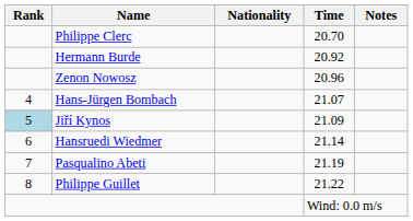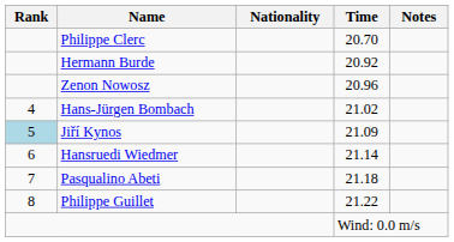Hans-Jürgen Bombach | Time: 21.07 -> 21.02
Pasqualino Abeti | Time: 21.19 -> 21.18
